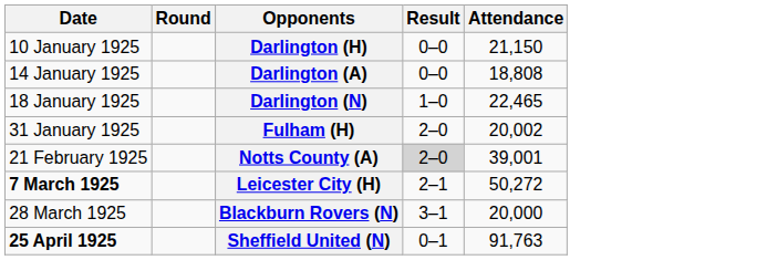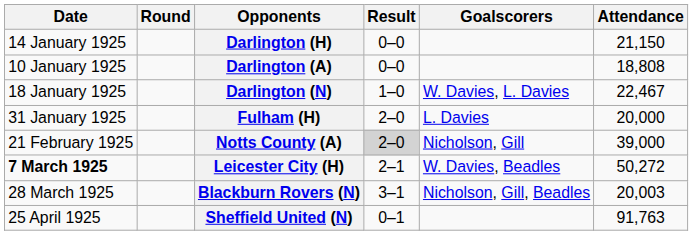+ column: Goalscorers | W. Davies, L. Davies | L. Davies | Nicholson, Gill | W. Davies, Beadles | Nicholson, Gill, Beadles
Darlington (H) | Date: 10 January 1925 -> 14 January 1925
Darlington (A) | Date: 14 January 1925 -> 10 January 1925
Darlington (N) | Attendance: 22,465 -> 22,467
Fulham (H) | Attendance: 20,002 -> 20,000
Notts County (A) | Attendance: 39,001 -> 39,000
Blackburn Rovers (N) | Attendance: 20,000 -> 20,003
Sheffield United (N) | Date: bold -> normal
